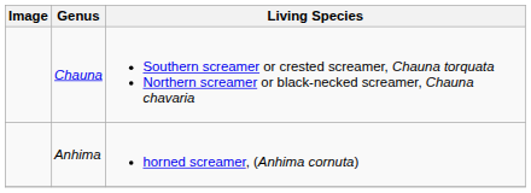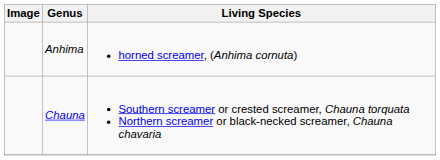rows swapped: Anhima <-> Chauna
